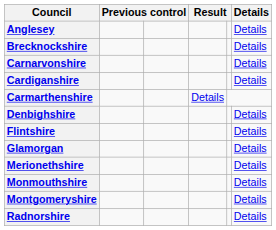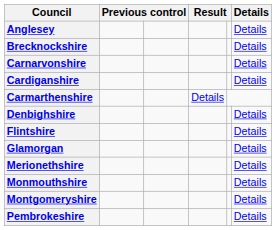+ row: Pembrokeshire | Details
- row: Radnorshire | Details
